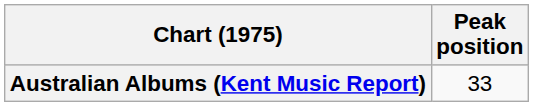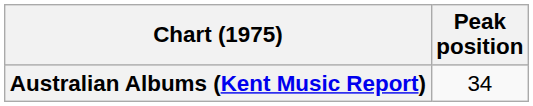Australian Albums (Kent Music Report) | Peak position: 33 -> 34
